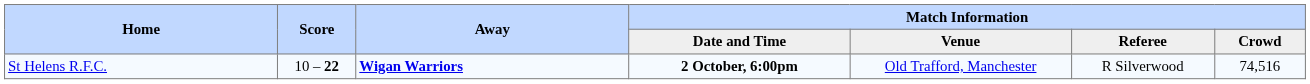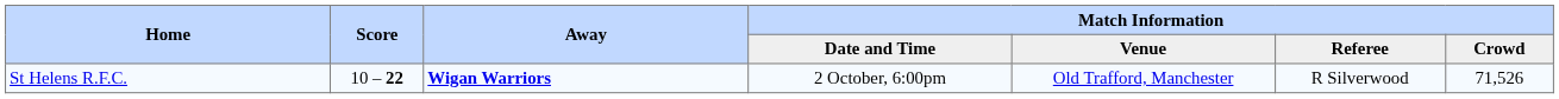St Helens R.F.C. | Match Information / Date and Time: bold -> normal
St Helens R.F.C. | Match Information / Crowd: 74,516 -> 71,526
